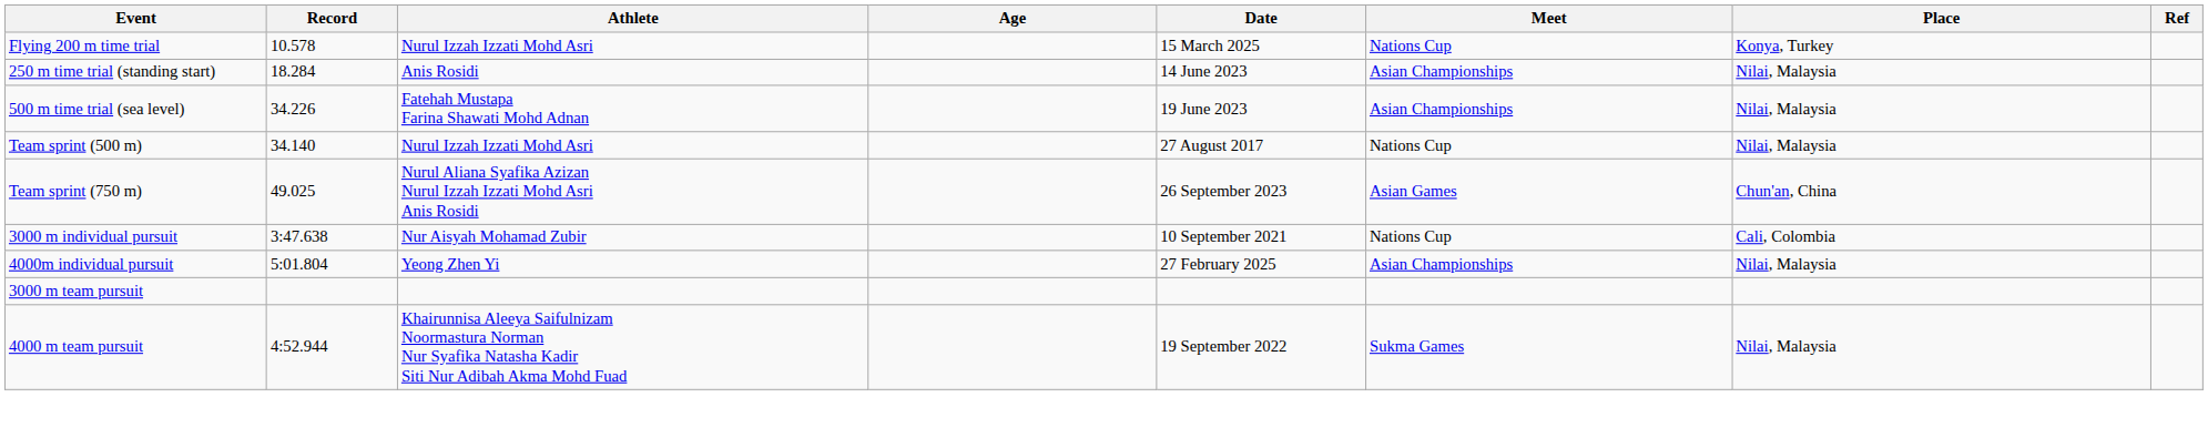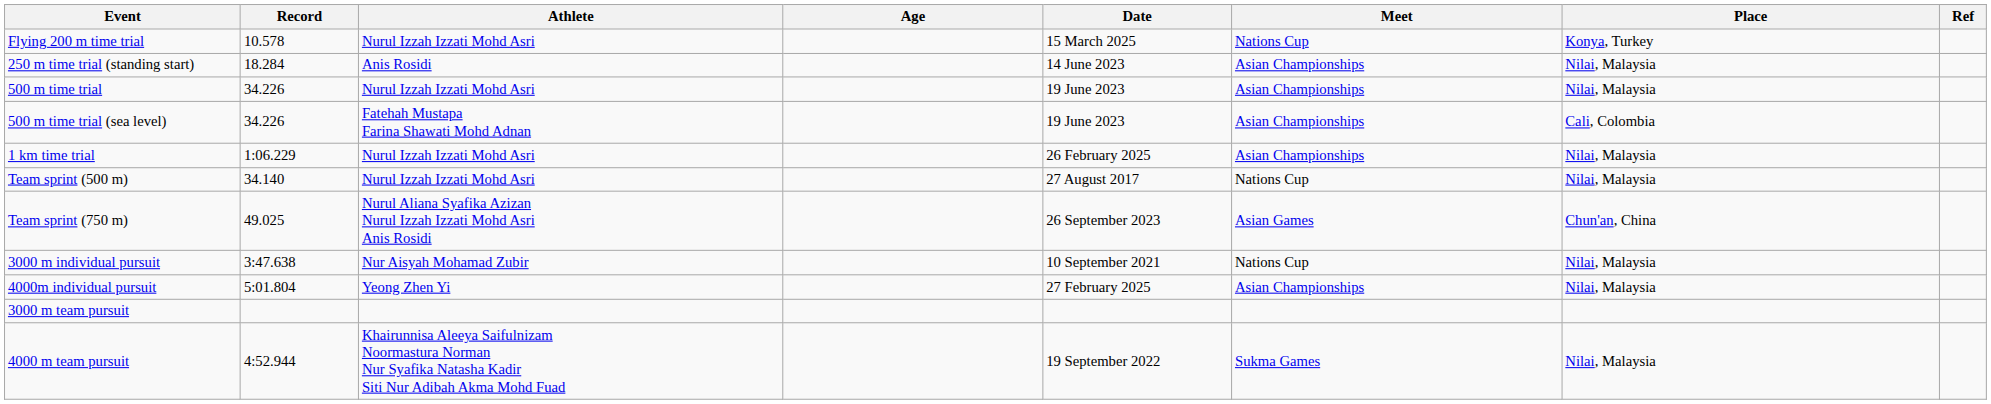+ row: 500 m time trial | 34.226 | Nurul Izzah Izzati Mohd Asri | 19 June 2023 | Asian Championships | Nilai, Malaysia
500 m time trial (sea level) | Place: Nilai, Malaysia -> Cali, Colombia
+ row: 1 km time trial | 1:06.229 | Nurul Izzah Izzati Mohd Asri | 26 February 2025 | Asian Championships | Nilai, Malaysia
3000 m individual pursuit | Place: Cali, Colombia -> Nilai, Malaysia
